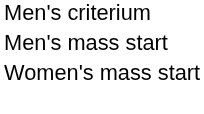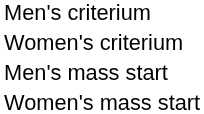+ row: Women's criterium
